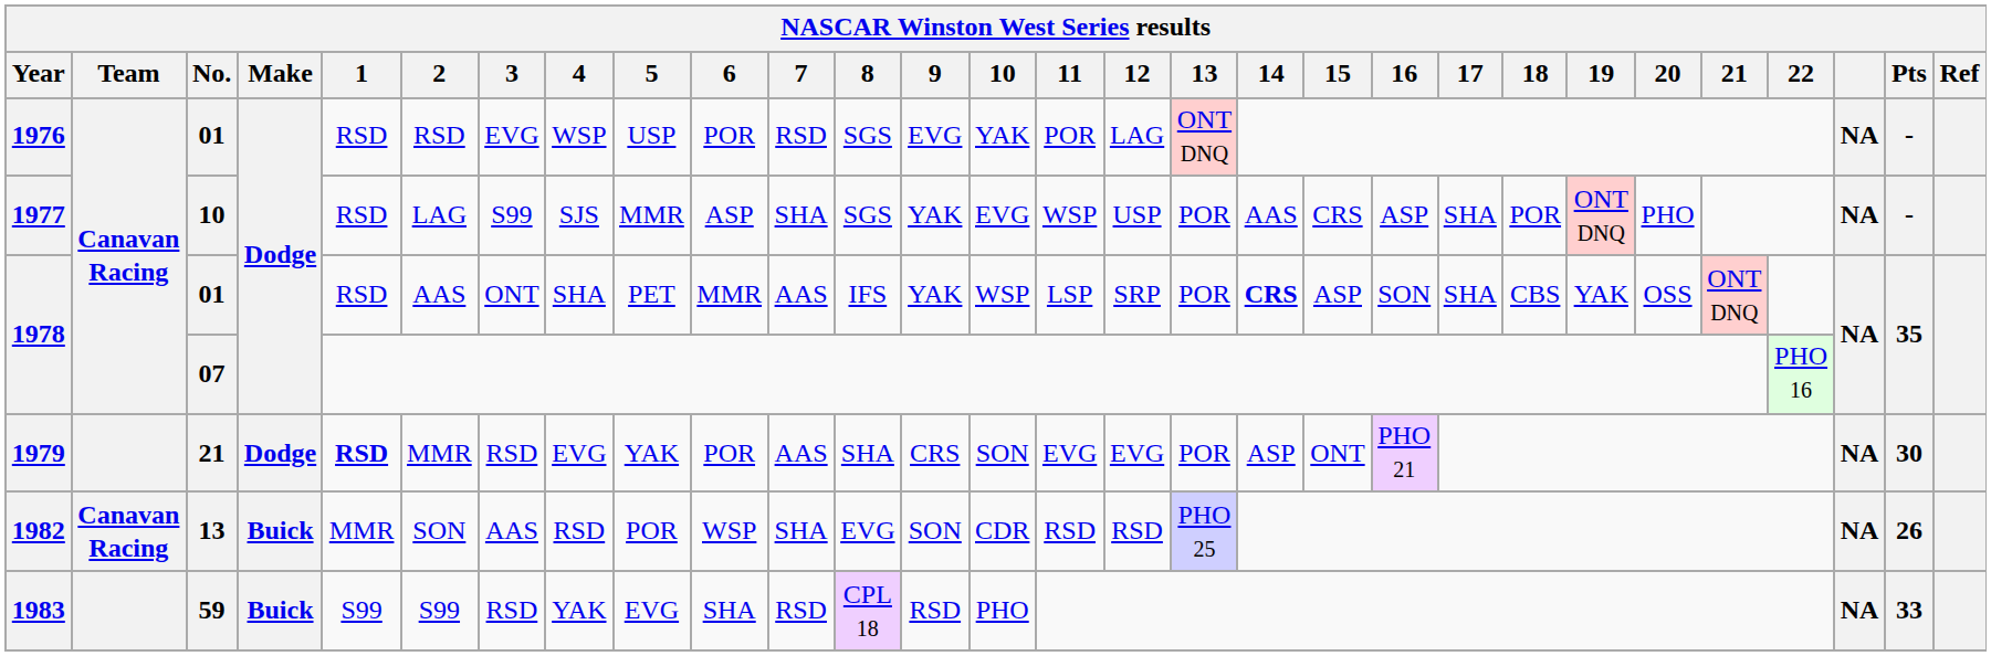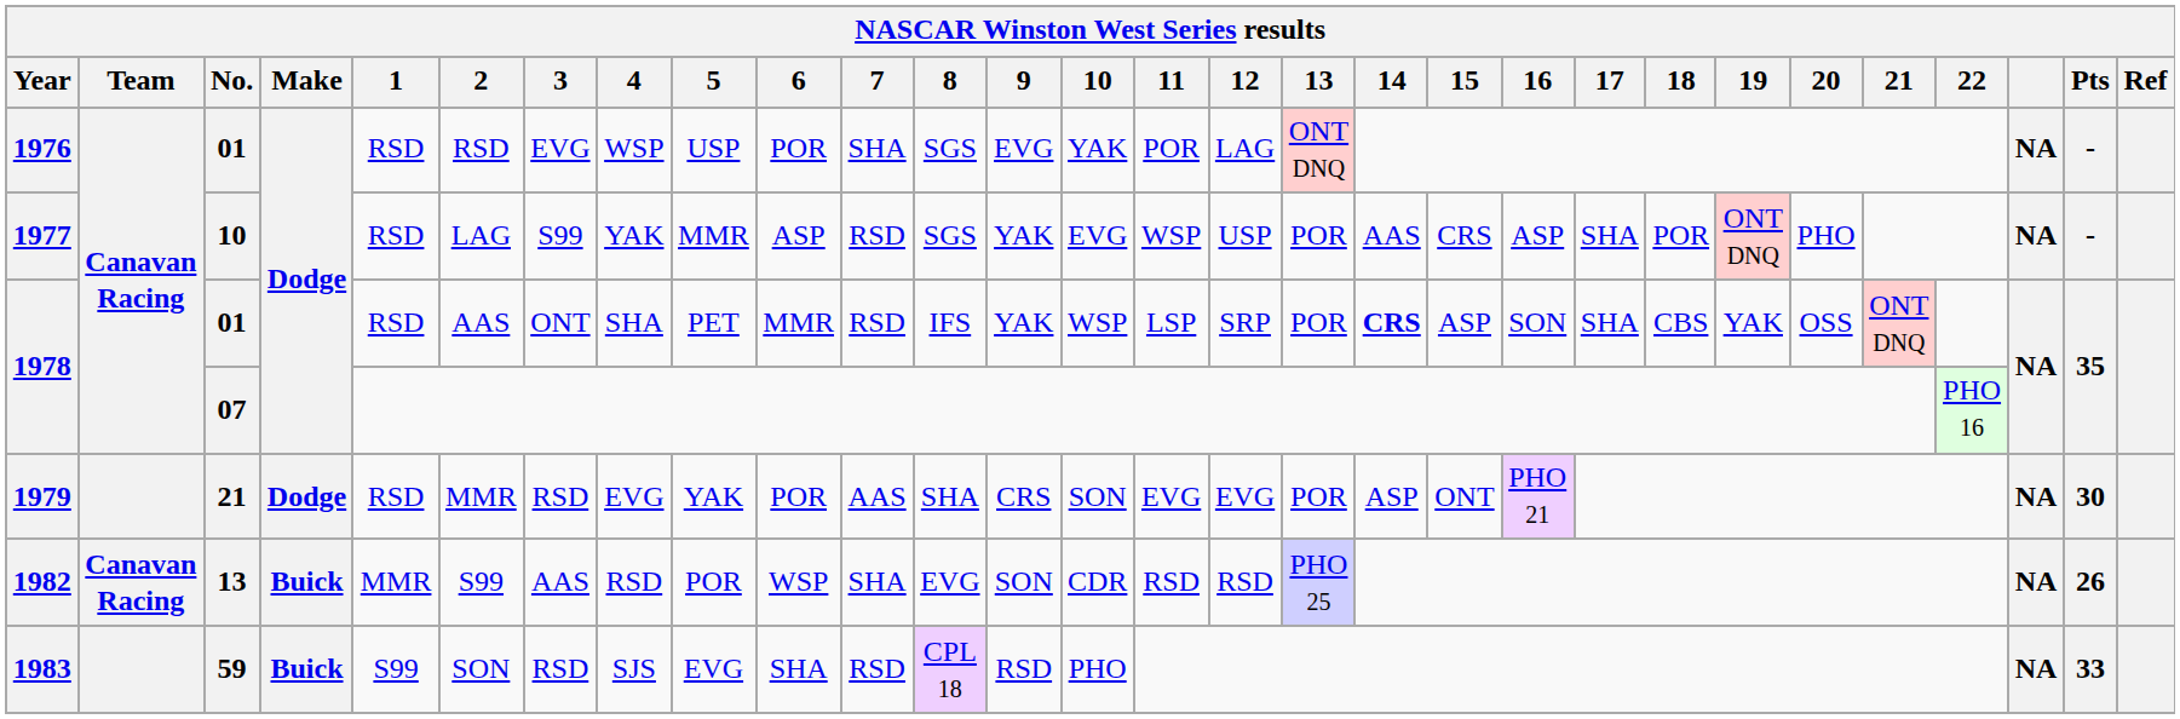1976 | 7: RSD -> SHA
1977 | 4: SJS -> YAK
1977 | 7: SHA -> RSD
1978 / 01 | 7: AAS -> RSD
1979 | 1: bold -> normal
1982 | 2: SON -> S99
1983 | 2: S99 -> SON
1983 | 4: YAK -> SJS
